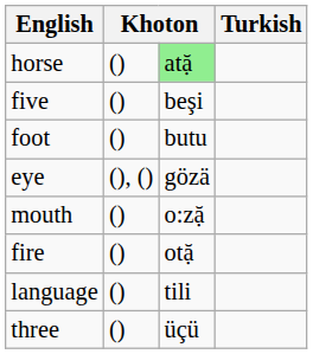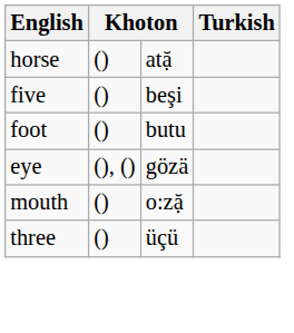horse | column 3: lightgreen background -> no background
- row: fire | () | otặ
- row: language | () | tili
